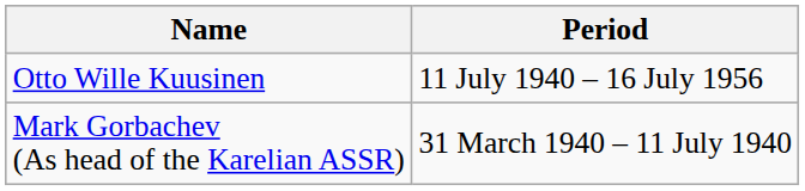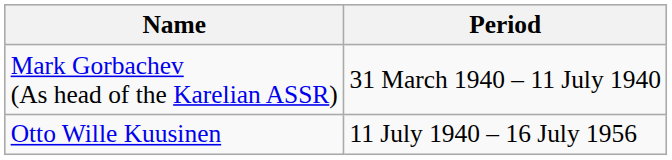rows swapped: Mark Gorbachev (As head of the Karelian ASSR) <-> Otto Wille Kuusinen
